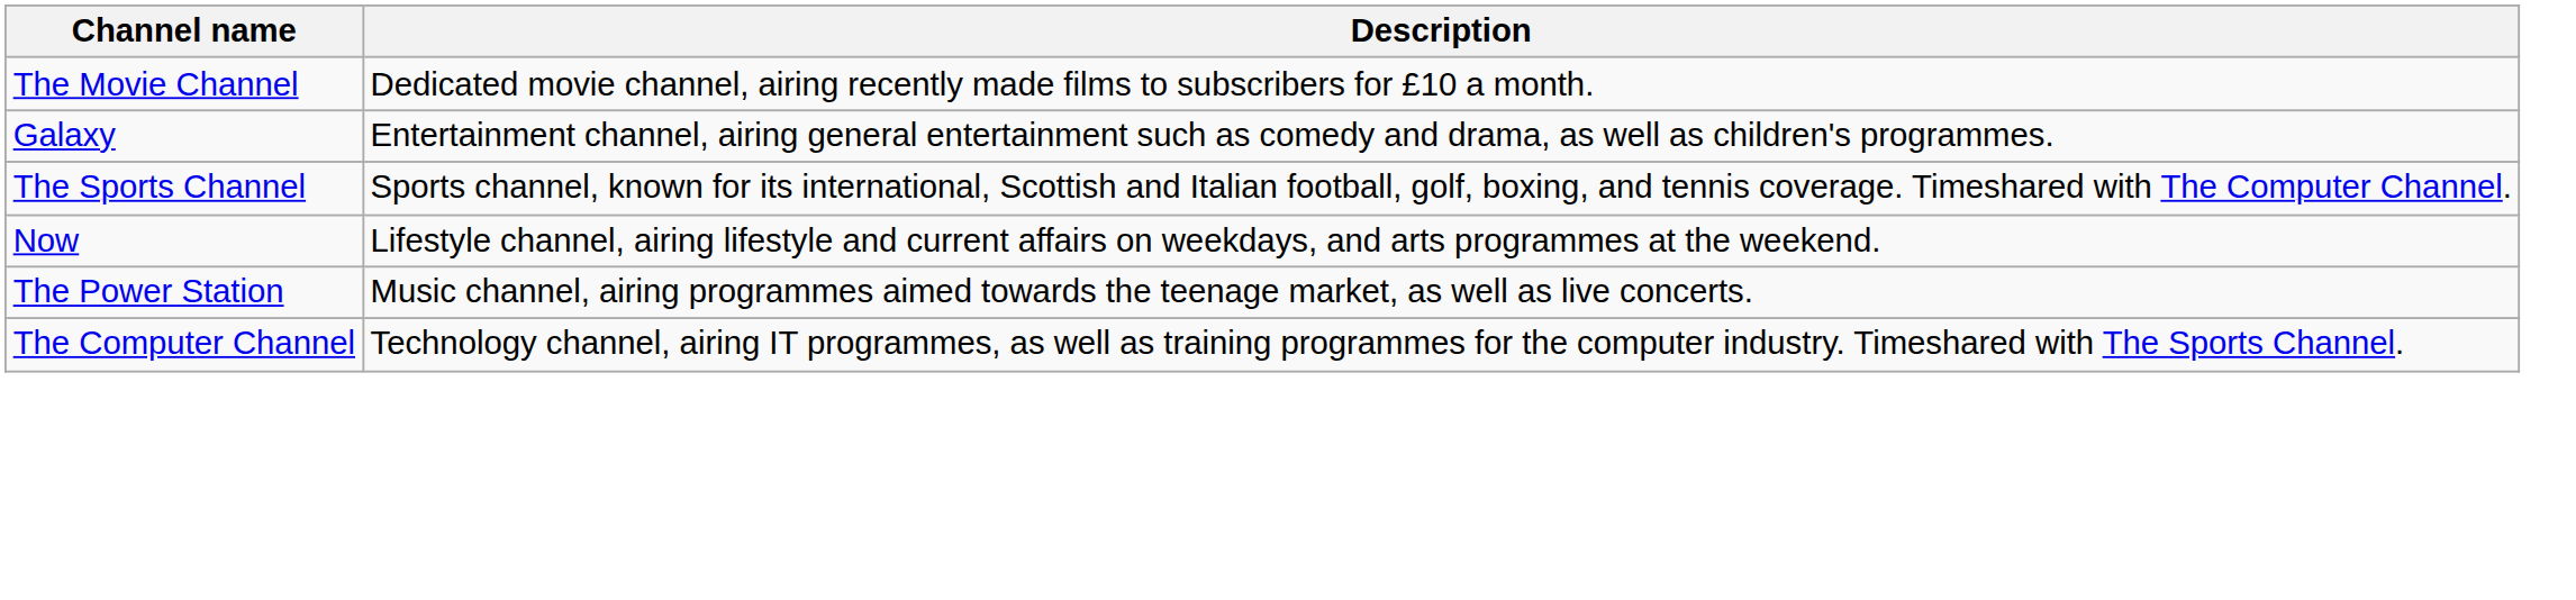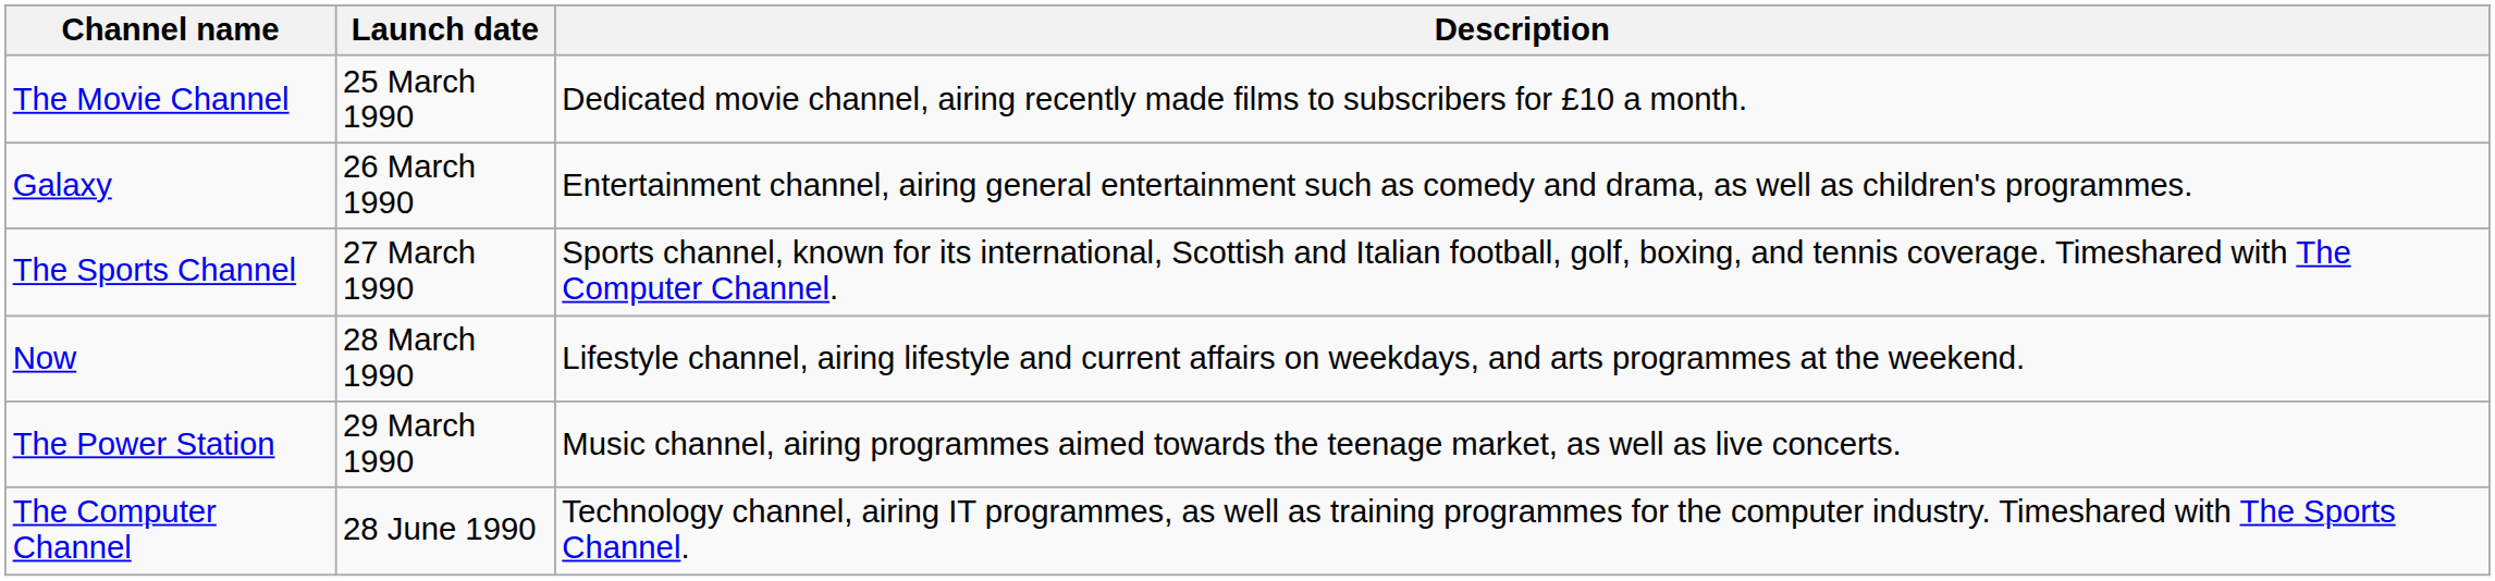+ column: Launch date | 25 March 1990 | 26 March 1990 | 27 March 1990 | 28 March 1990 | 29 March 1990 | 28 June 1990
